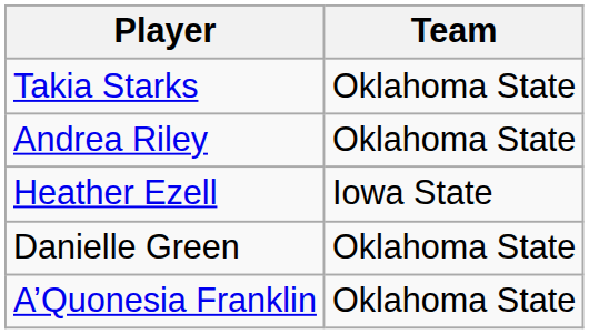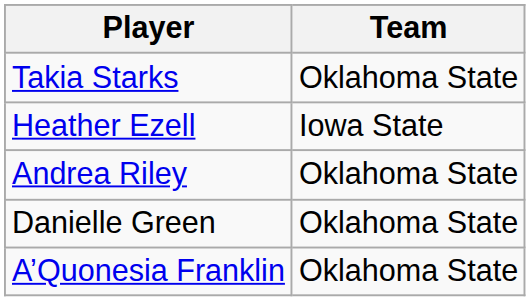rows swapped: Heather Ezell <-> Andrea Riley
